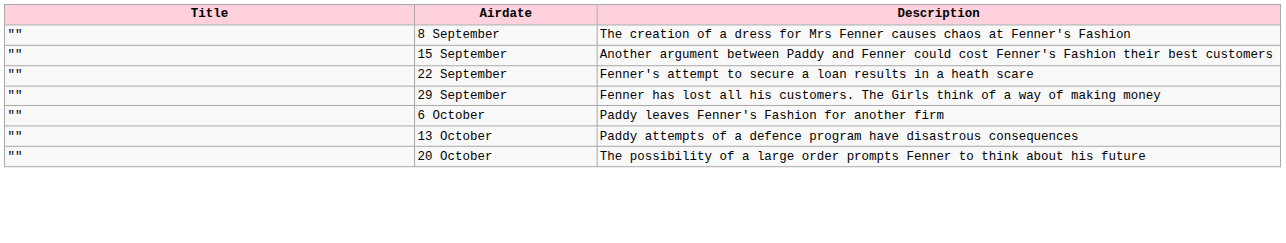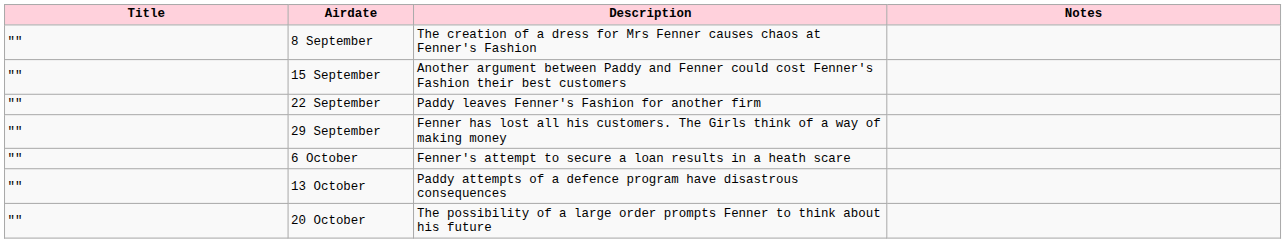+ column: Notes
22 September | Description: Fenner's attempt to secure a loan results in a heath scare -> Paddy leaves Fenner's Fashion for another firm
6 October | Description: Paddy leaves Fenner's Fashion for another firm -> Fenner's attempt to secure a loan results in a heath scare
